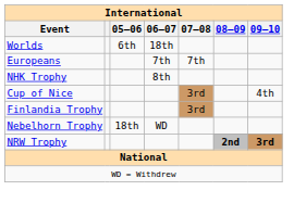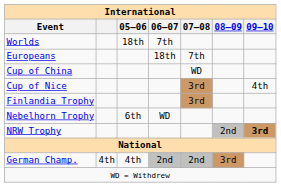Worlds | 05–06: 6th -> 18th
Worlds | 06–07: 18th -> 7th
Europeans | 06–07: 7th -> 18th
+ row: Cup of China | WD
- row: NHK Trophy | 8th
Nebelhorn Trophy | 05–06: 18th -> 6th
NRW Trophy | 08–09: bold -> normal
+ row: German Champ. | 4th | 4th | 2nd | 2nd | 3rd
